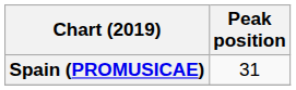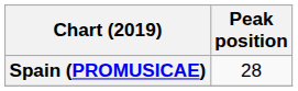Spain (PROMUSICAE) | Peak position: 31 -> 28
